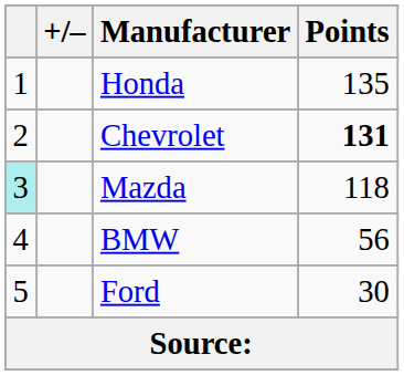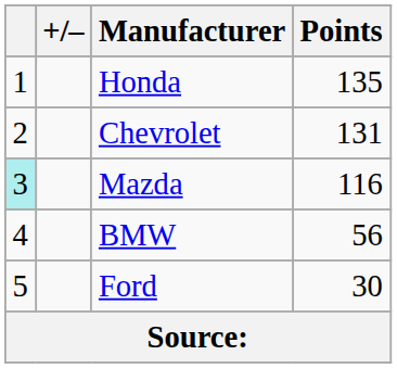Chevrolet | Points: bold -> normal
Mazda | Points: 118 -> 116
